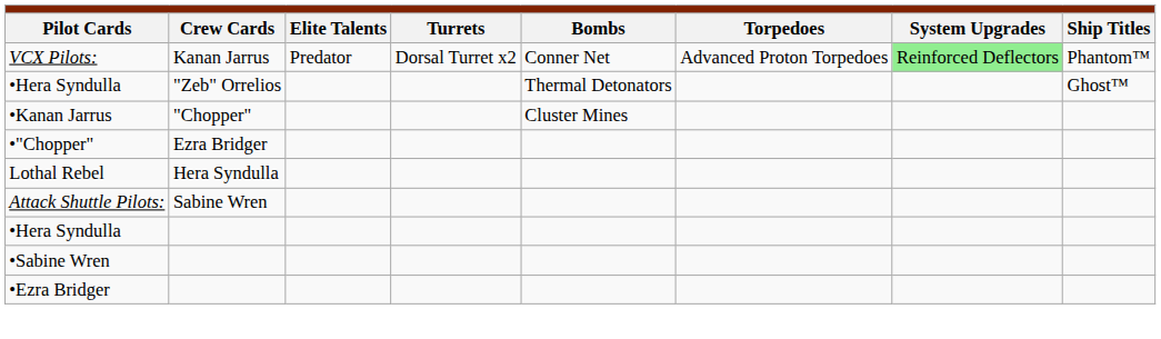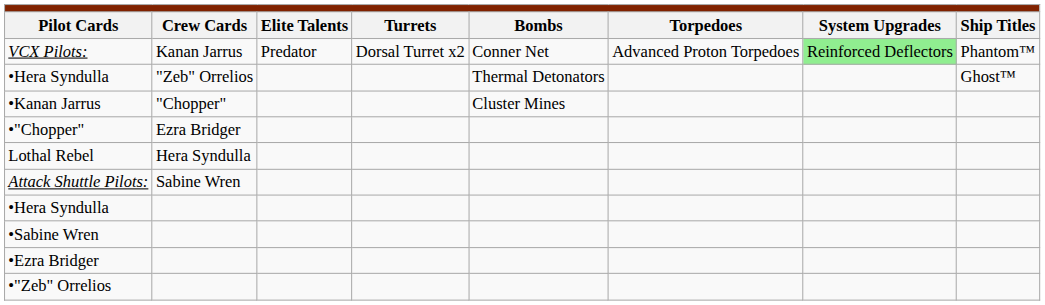+ row: •"Zeb" Orrelios
